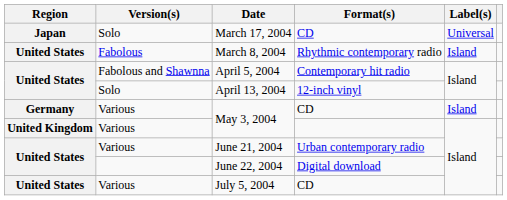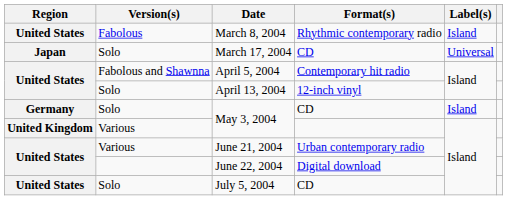rows swapped: March 8, 2004 <-> March 17, 2004
May 3, 2004 / CD | Version(s): Various -> Solo
July 5, 2004 | Version(s): Various -> Solo
